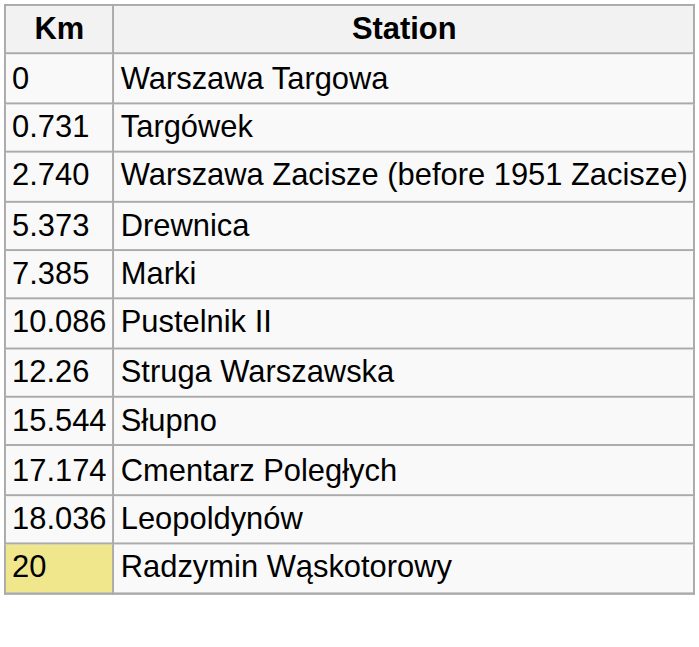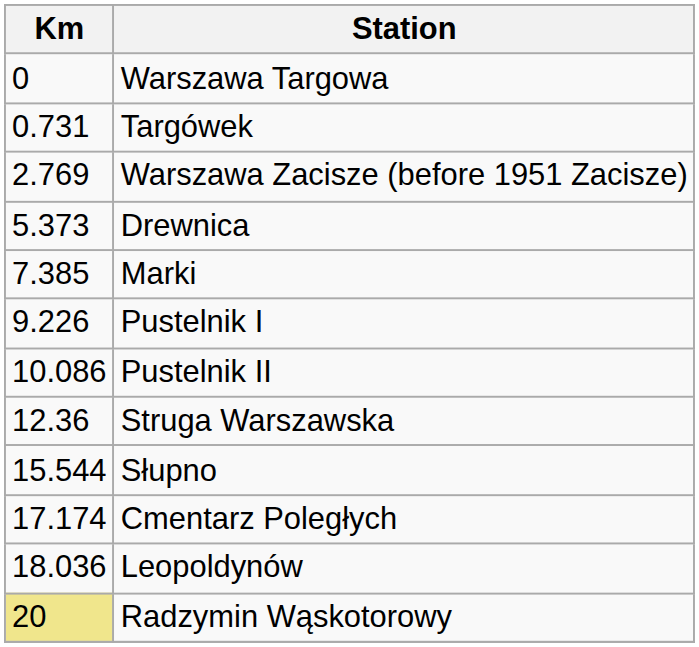Warszawa Zacisze (before 1951 Zacisze) | Km: 2.740 -> 2.769
+ row: 9.226 | Pustelnik I
Struga Warszawska | Km: 12.26 -> 12.36
